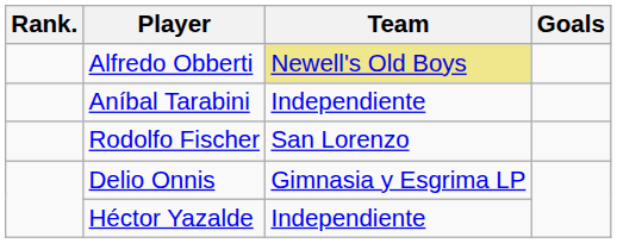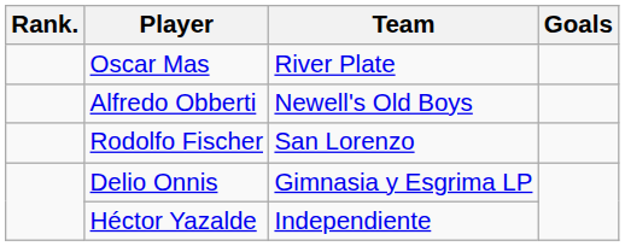+ row: Oscar Mas | River Plate
Alfredo Obberti | Team: khaki background -> no background
- row: Aníbal Tarabini | Independiente
